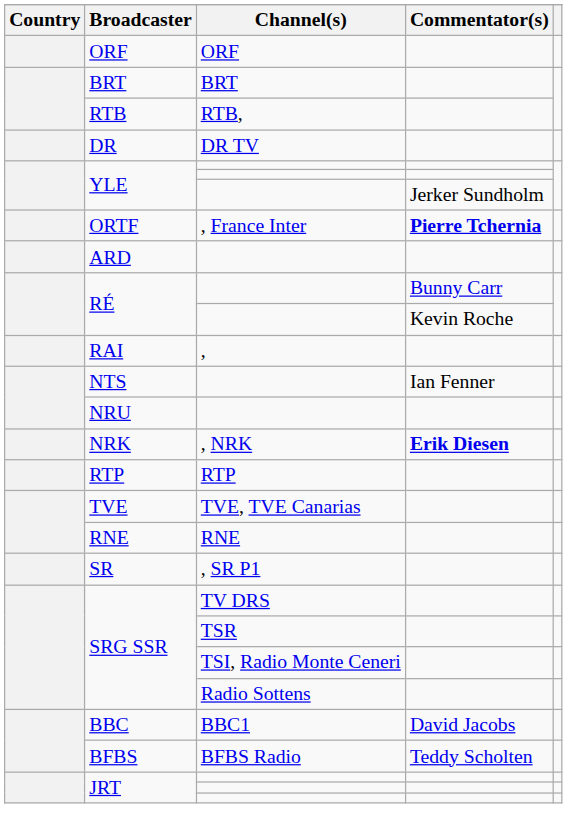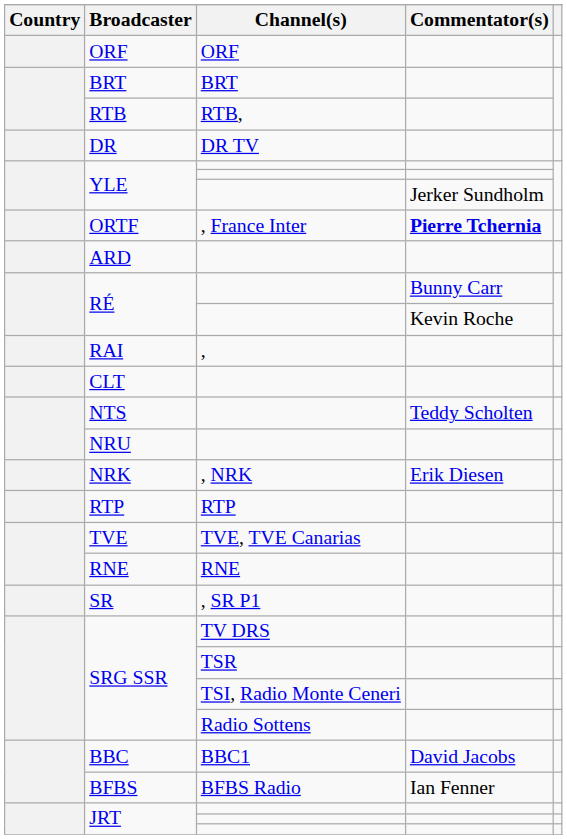+ row: CLT
NTS | Commentator(s): Ian Fenner -> Teddy Scholten
NRK | Commentator(s): bold -> normal
BFBS | Commentator(s): Teddy Scholten -> Ian Fenner
